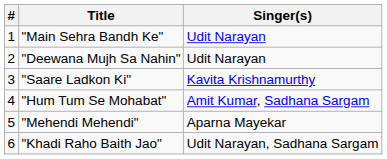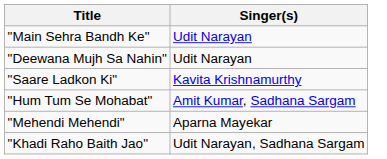- column: # | 1 | 2 | 3 | 4 | 5 | 6
